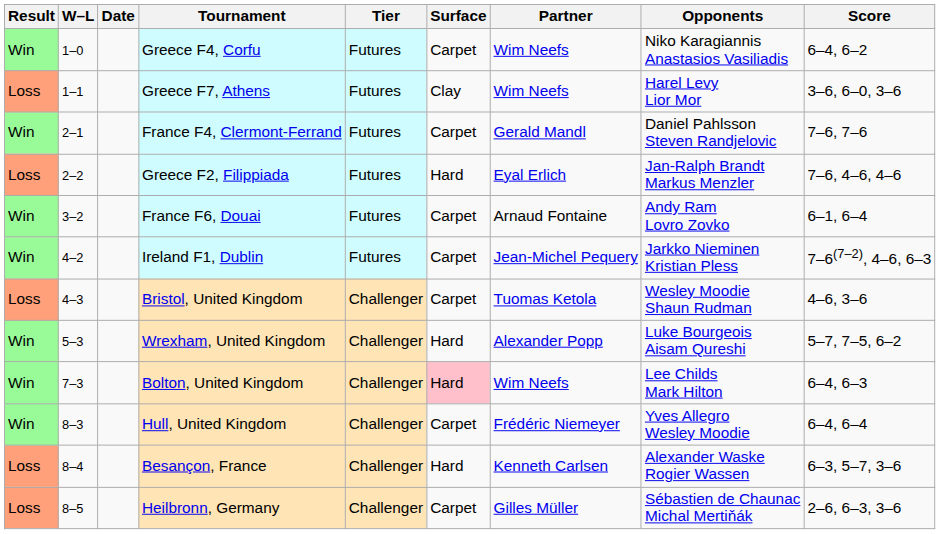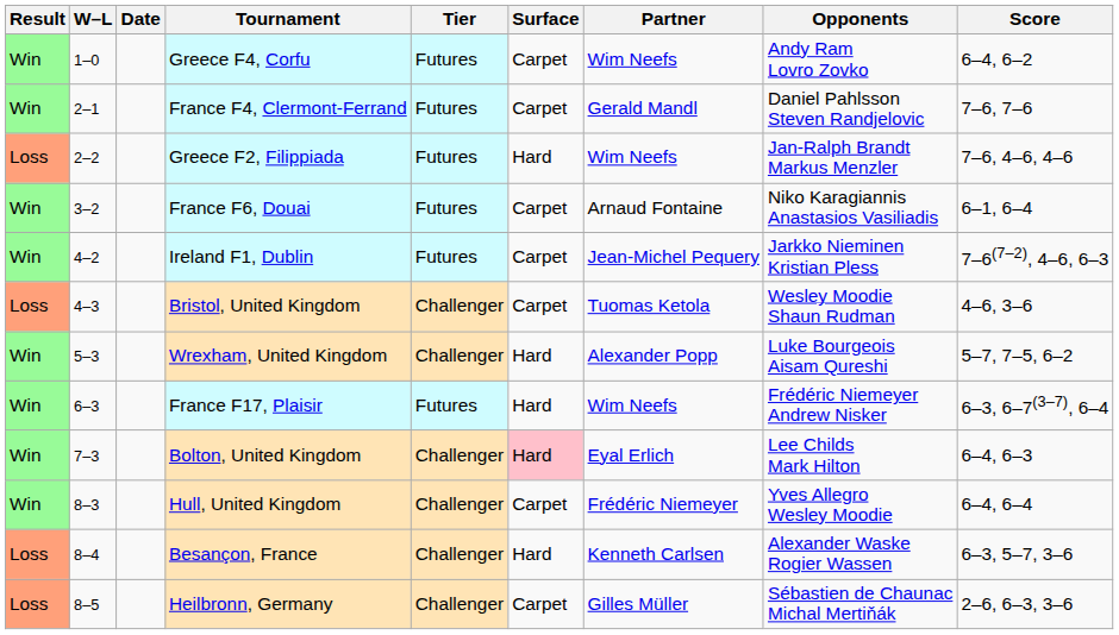Greece F4, Corfu | Opponents: Niko Karagiannis Anastasios Vasiliadis -> Andy Ram Lovro Zovko
- row: Loss | 1–1 | Greece F7, Athens | Futures | Clay | Wim Neefs | Harel Levy Lior Mor | 3–6, 6–0, 3–6
Greece F2, Filippiada | Partner: Eyal Erlich -> Wim Neefs
France F6, Douai | Opponents: Andy Ram Lovro Zovko -> Niko Karagiannis Anastasios Vasiliadis
+ row: Win | 6–3 | France F17, Plaisir | Futures | Hard | Wim Neefs | Frédéric Niemeyer Andrew Nisker | 6–3, 6–7(3–7), 6–4
Bolton, United Kingdom | Partner: Wim Neefs -> Eyal Erlich
